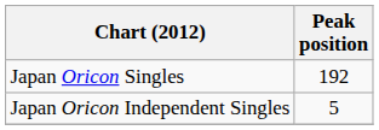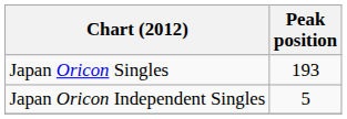Japan Oricon Singles | Peak position: 192 -> 193
